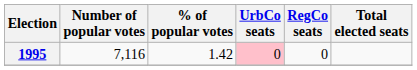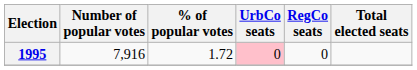1995 | Number of popular votes: 7,116 -> 7,916
1995 | % of popular votes: 1.42 -> 1.72
